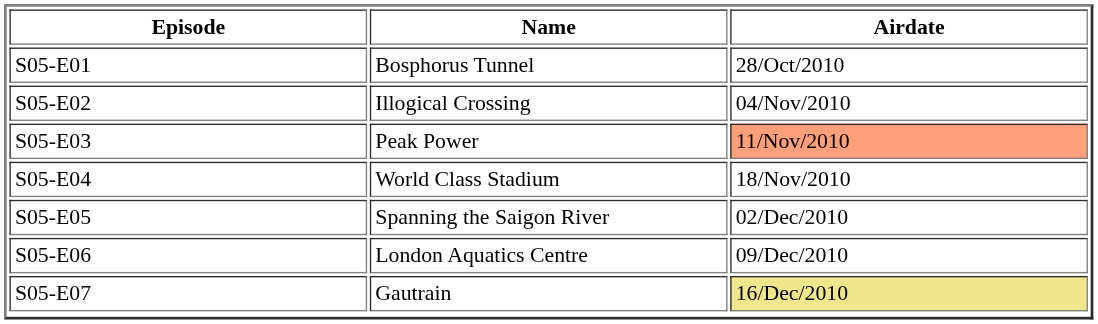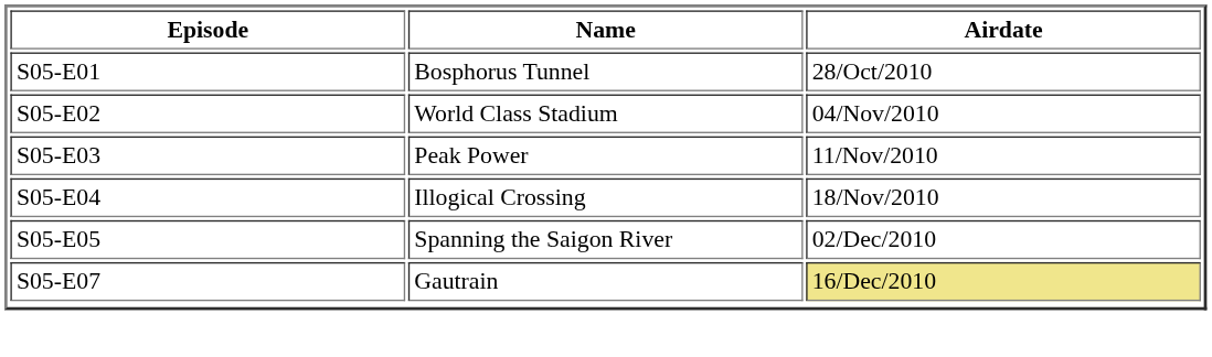S05-E02 | Name: Illogical Crossing -> World Class Stadium
S05-E03 | Airdate: lightsalmon background -> no background
S05-E04 | Name: World Class Stadium -> Illogical Crossing
- row: S05-E06 | London Aquatics Centre | 09/Dec/2010
